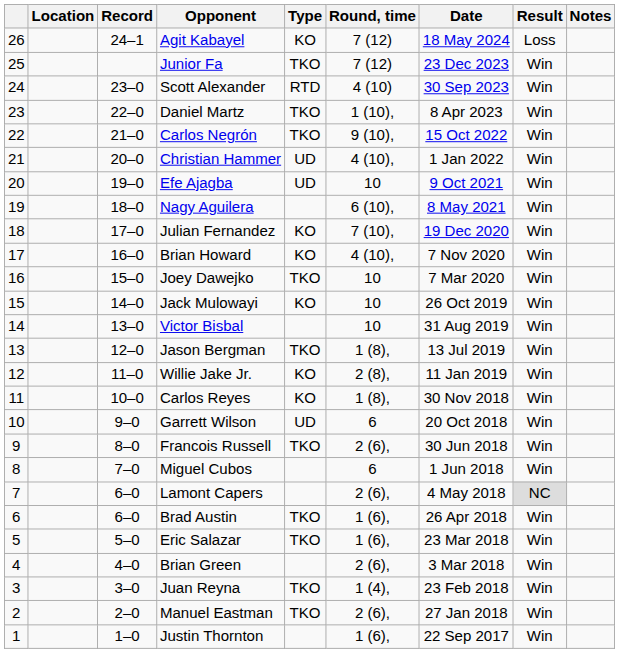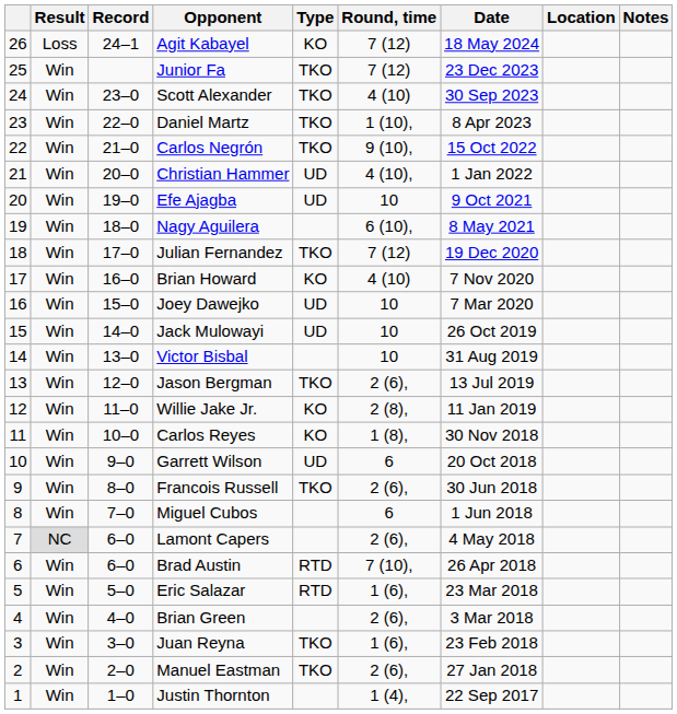columns swapped: Result <-> Location
Scott Alexander | Type: RTD -> TKO
Julian Fernandez | Type: KO -> TKO
Julian Fernandez | Round, time: 7 (10), -> 7 (12)
Brian Howard | Round, time: 4 (10), -> 4 (10)
Joey Dawejko | Type: TKO -> UD
Jack Mulowayi | Type: KO -> UD
Jason Bergman | Round, time: 1 (8), -> 2 (6),
Brad Austin | Type: TKO -> RTD
Brad Austin | Round, time: 1 (6), -> 7 (10),
Eric Salazar | Type: TKO -> RTD
Juan Reyna | Round, time: 1 (4), -> 1 (6),
Justin Thornton | Round, time: 1 (6), -> 1 (4),
